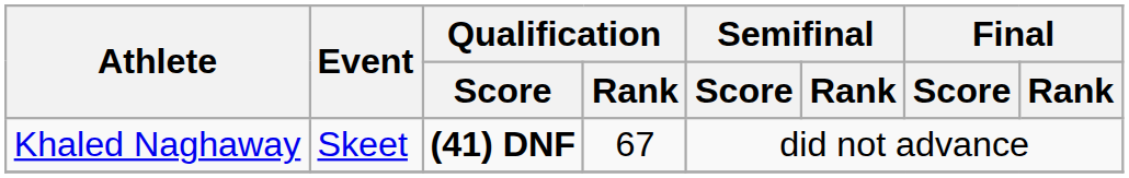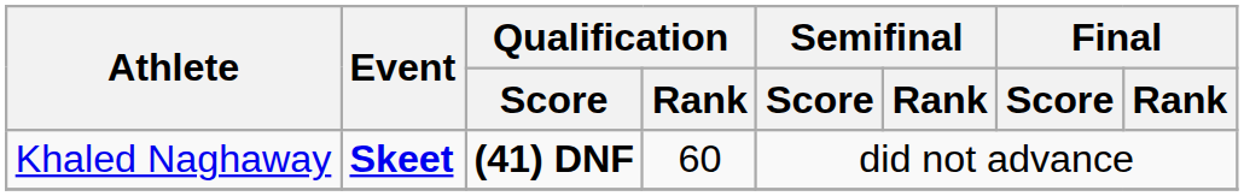Khaled Naghaway | Event: normal -> bold
Khaled Naghaway | Qualification / Rank: 67 -> 60
